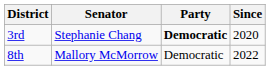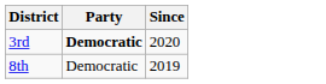- column: Senator | Stephanie Chang | Mallory McMorrow
8th | Since: 2022 -> 2019
